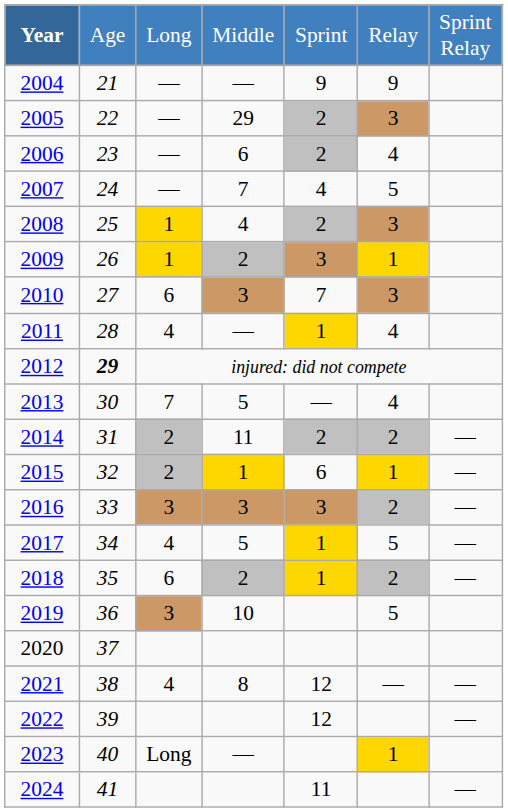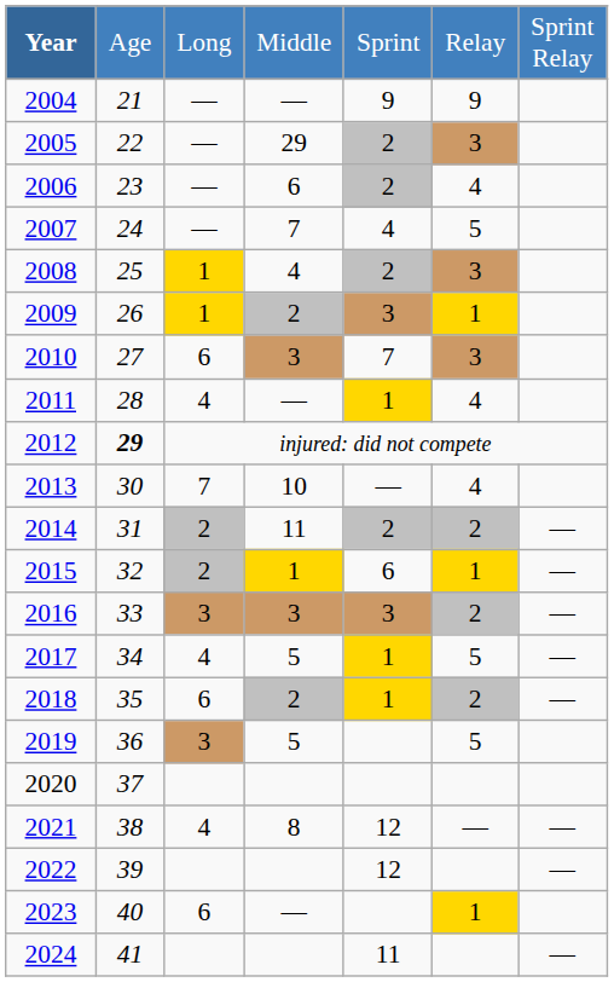2013 | column 4: 5 -> 10
2019 | column 4: 10 -> 5
2023 | column 3: Long -> 6
